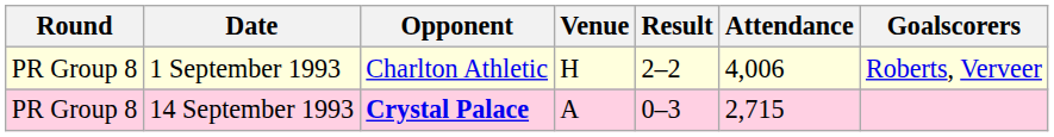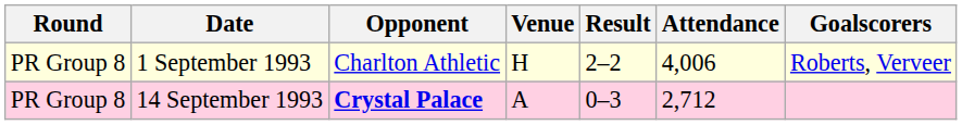14 September 1993 | Attendance: 2,715 -> 2,712
